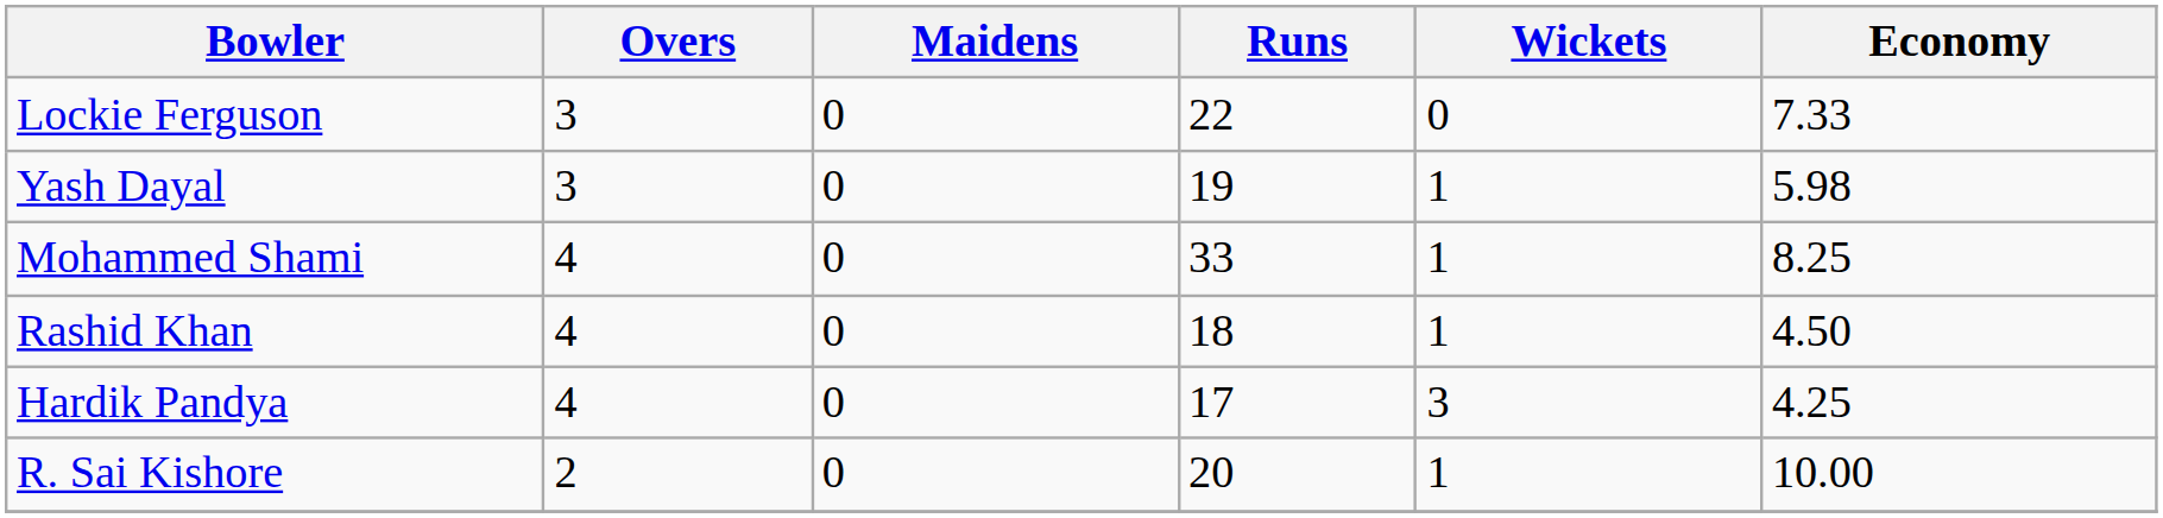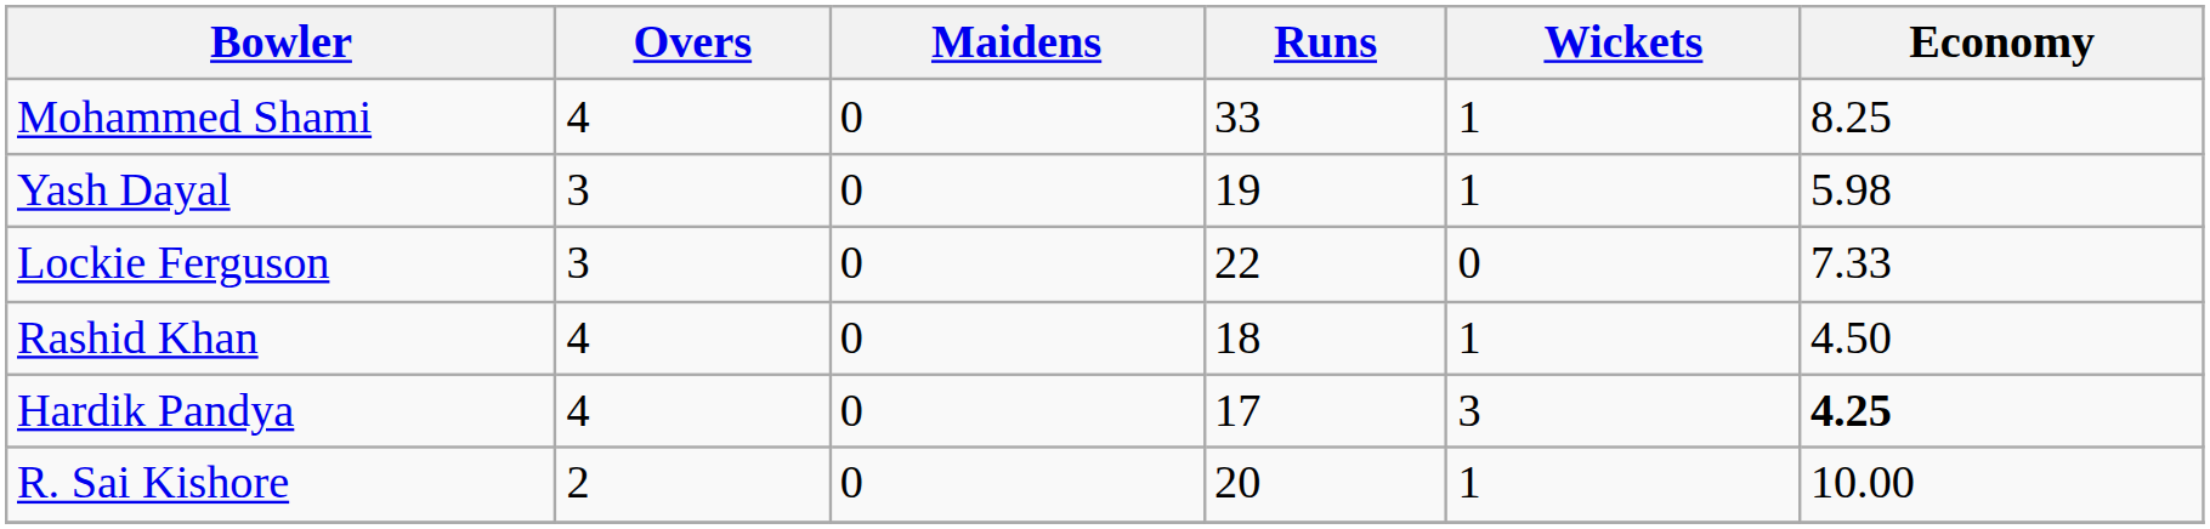rows swapped: Mohammed Shami <-> Lockie Ferguson
Hardik Pandya | Economy: normal -> bold
